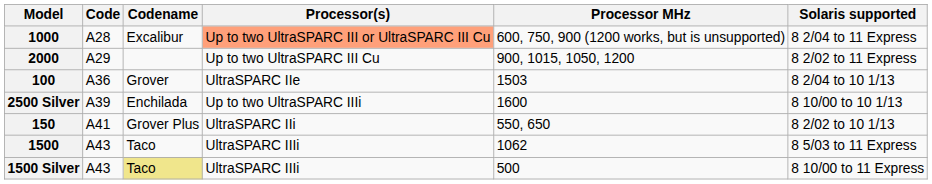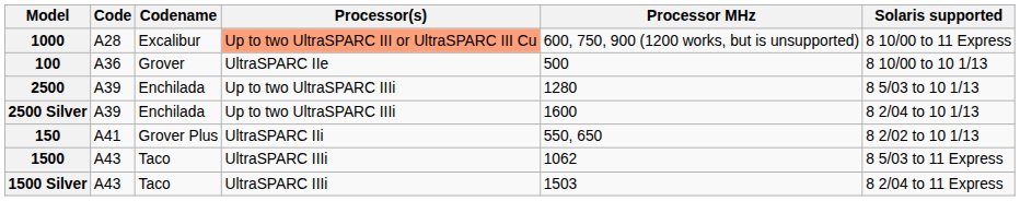1000 | Solaris supported: 8 2/04 to 11 Express -> 8 10/00 to 11 Express
- row: 2000 | A29 | Up to two UltraSPARC III Cu | 900, 1015, 1050, 1200 | 8 2/02 to 11 Express
100 | Processor MHz: 1503 -> 500
100 | Solaris supported: 8 2/04 to 10 1/13 -> 8 10/00 to 10 1/13
+ row: 2500 | A39 | Enchilada | Up to two UltraSPARC IIIi | 1280 | 8 5/03 to 10 1/13
2500 Silver | Solaris supported: 8 10/00 to 10 1/13 -> 8 2/04 to 10 1/13
1500 Silver | Codename: khaki background -> no background
1500 Silver | Processor MHz: 500 -> 1503
1500 Silver | Solaris supported: 8 10/00 to 11 Express -> 8 2/04 to 11 Express
